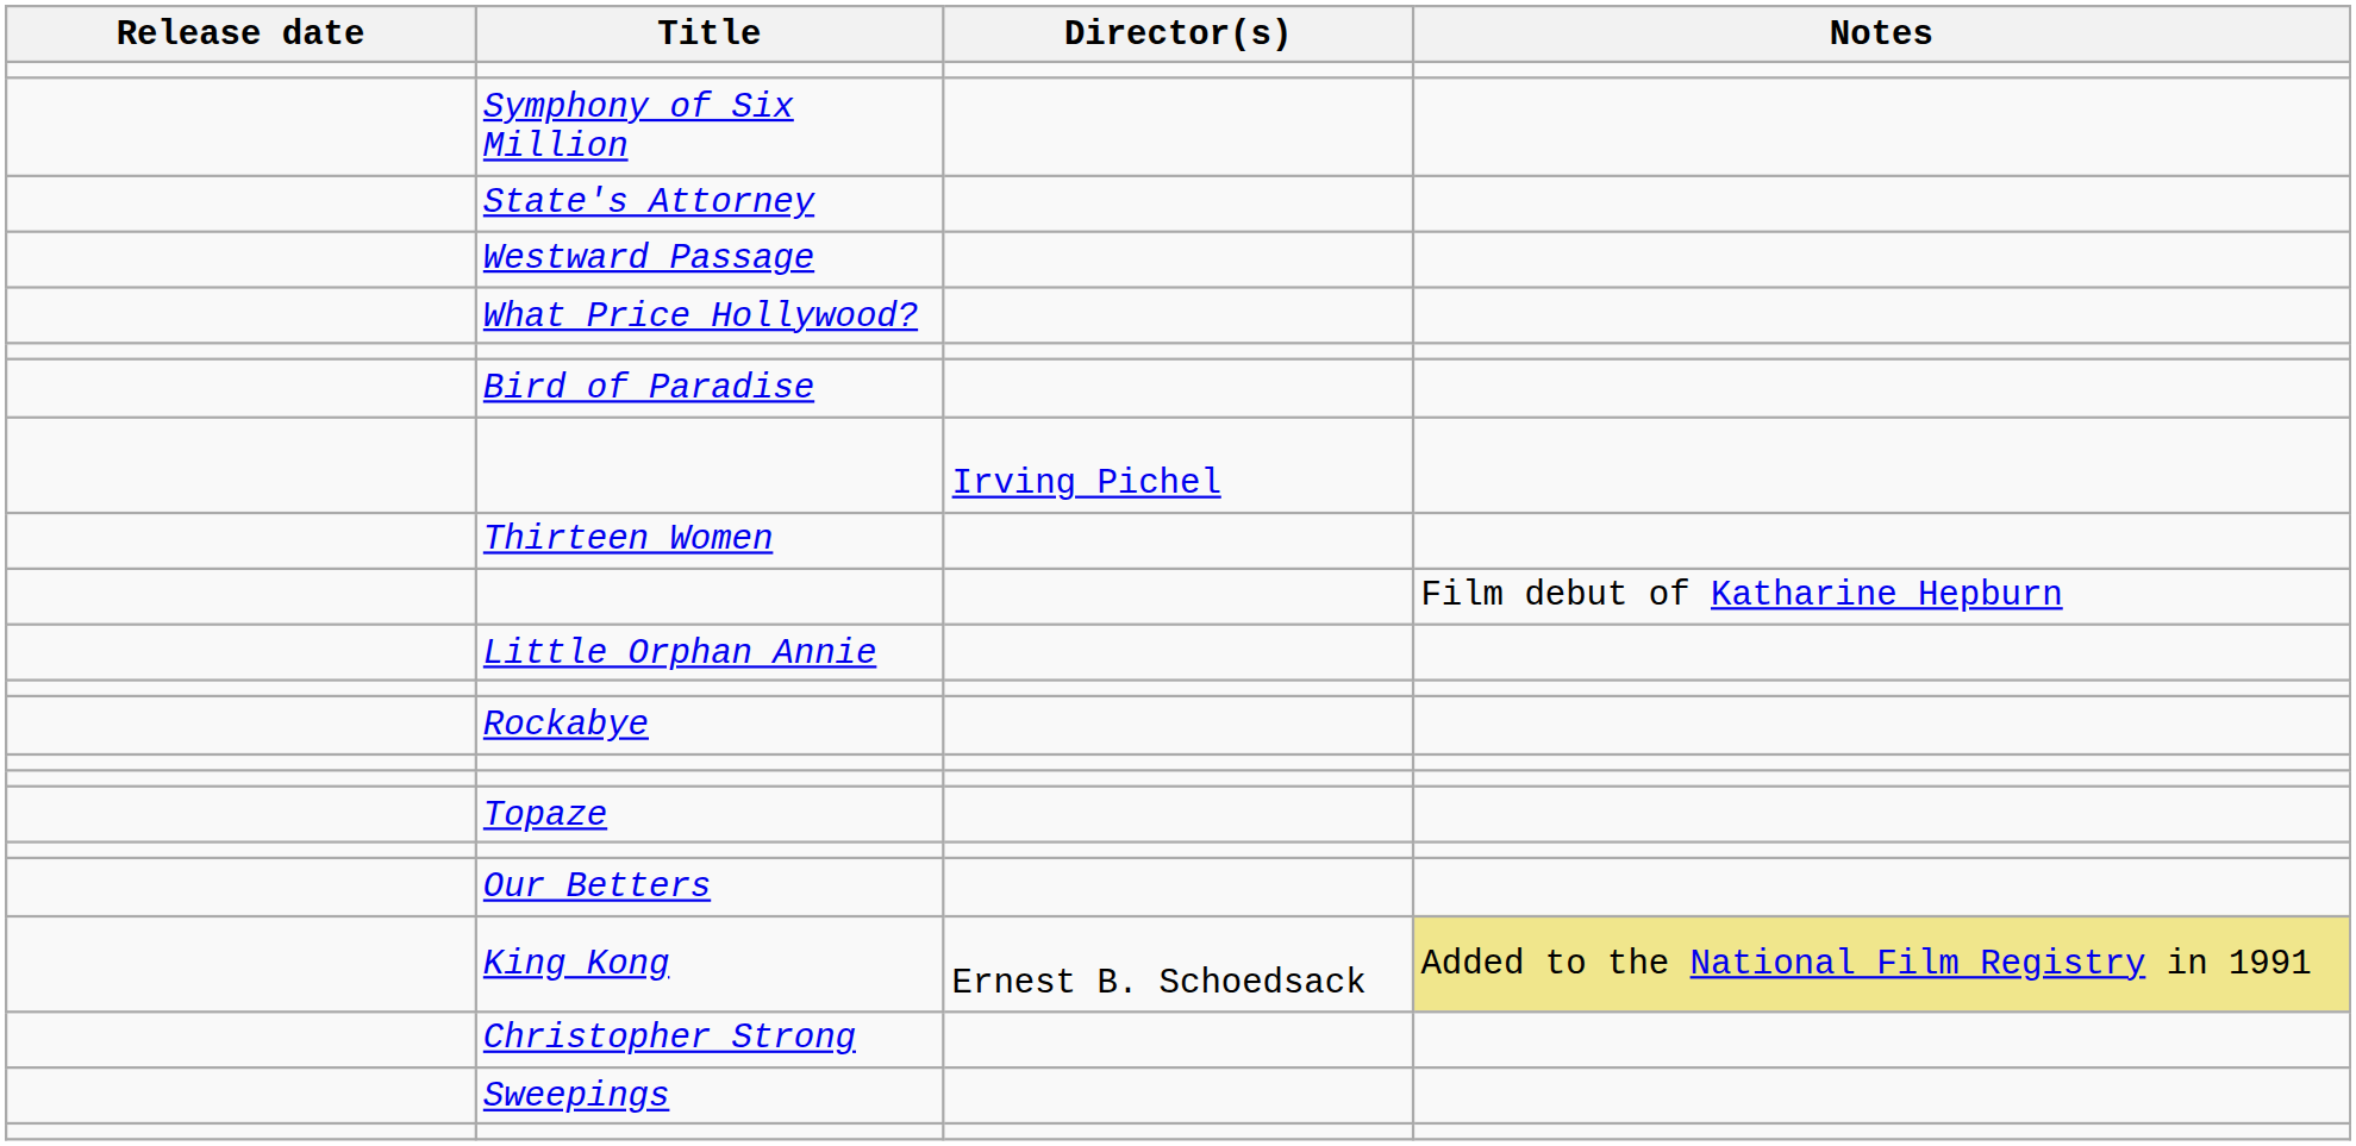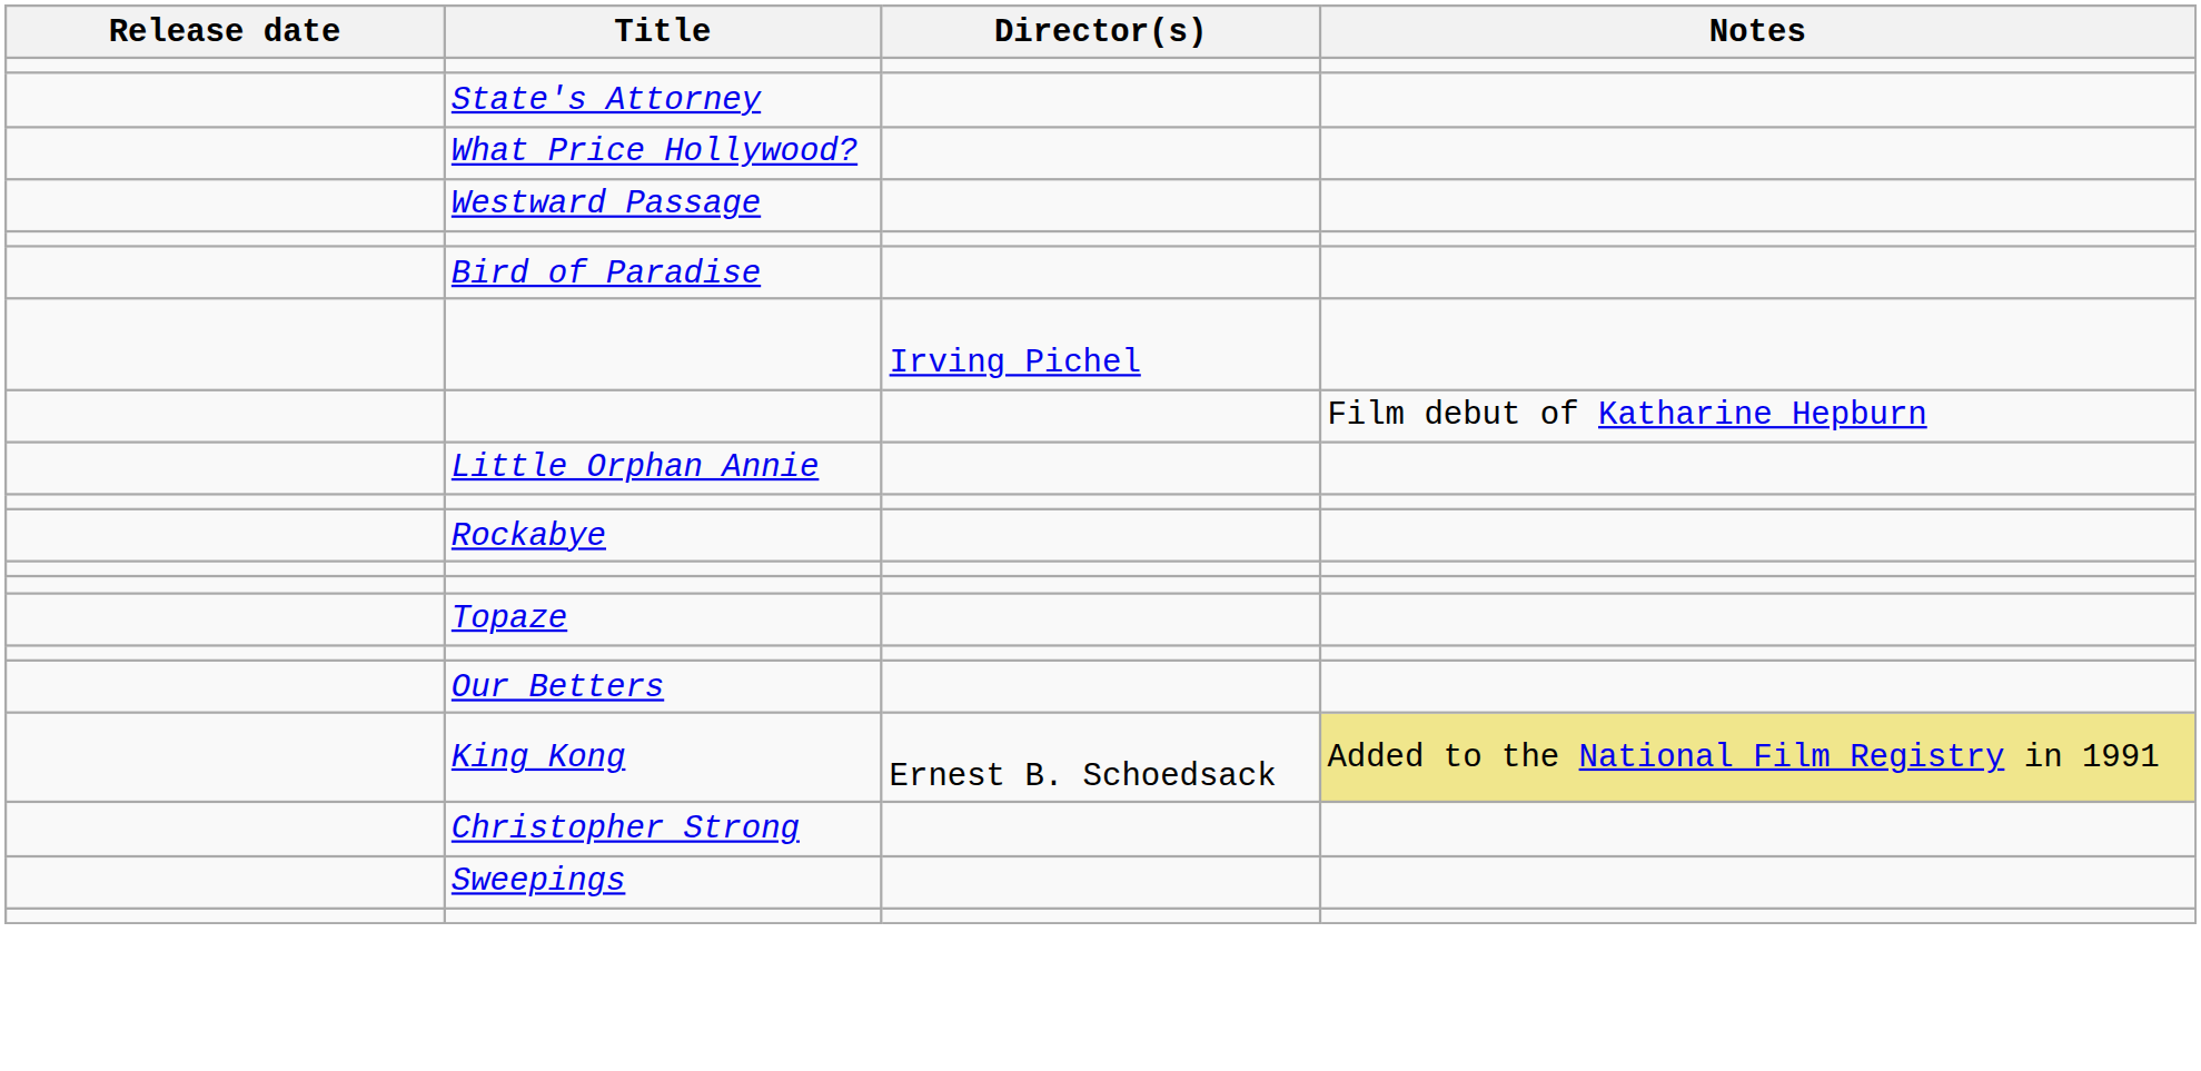- row: Symphony of Six Million
rows swapped: Westward Passage <-> What Price Hollywood?
- row: Thirteen Women
